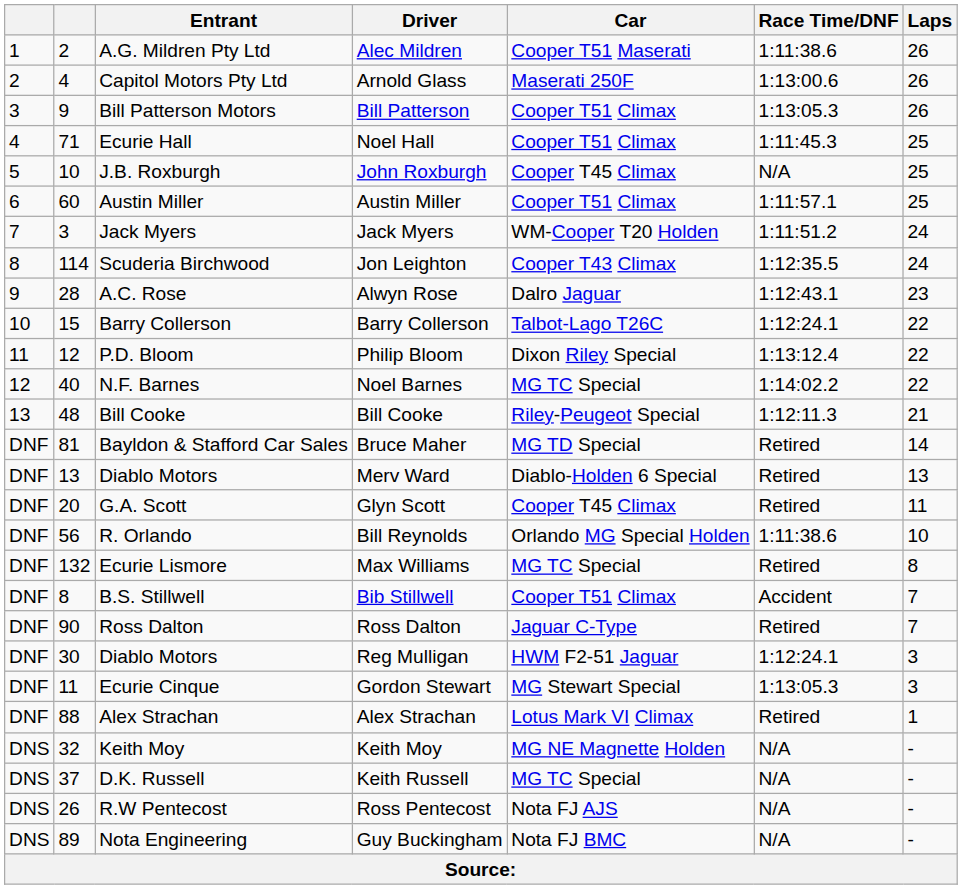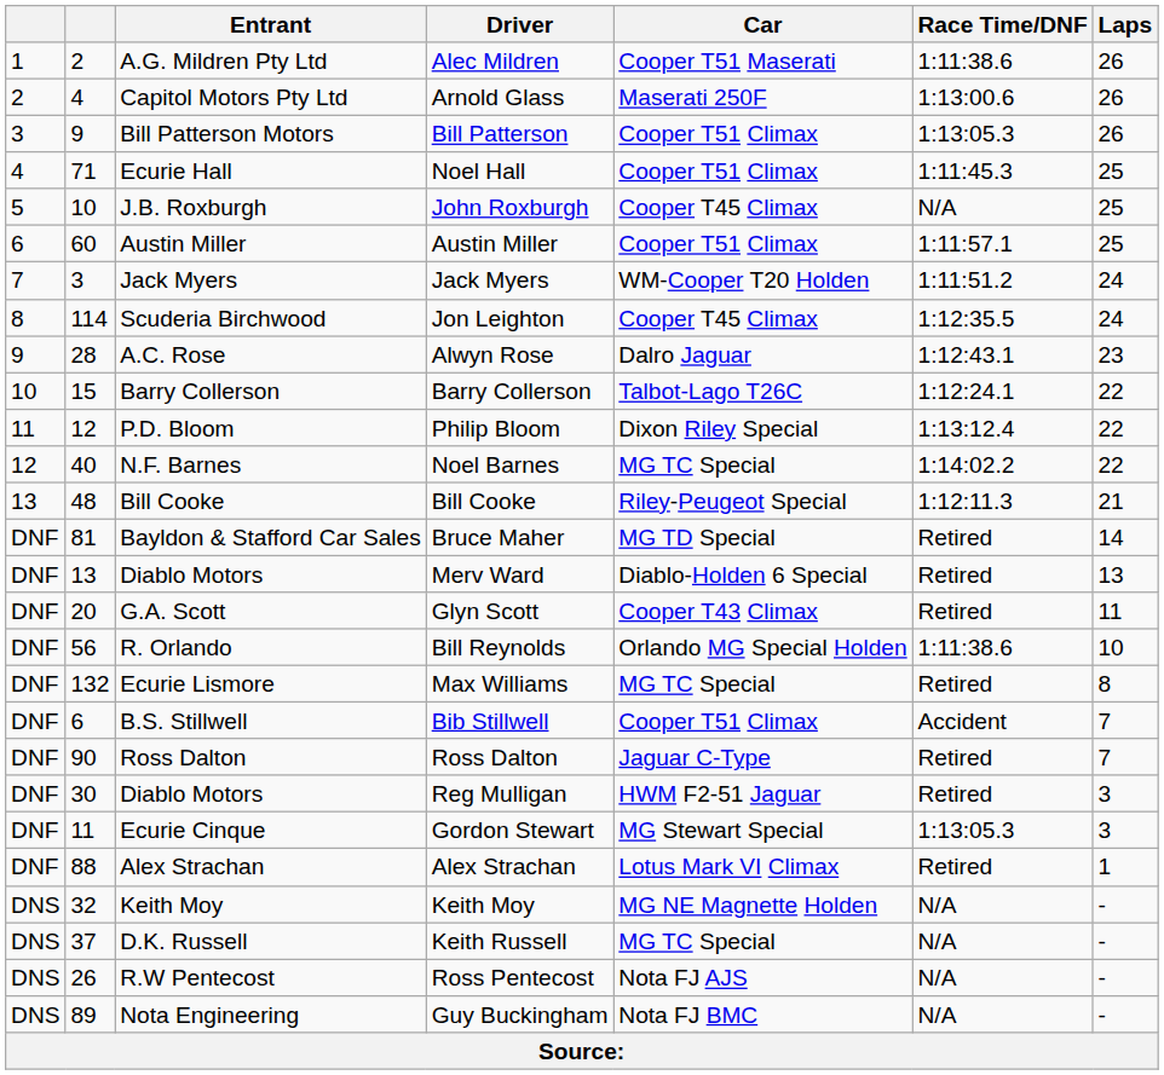Jon Leighton | Car: Cooper T43 Climax -> Cooper T45 Climax
Glyn Scott | Car: Cooper T45 Climax -> Cooper T43 Climax
Bib Stillwell | column 2: 8 -> 6
Reg Mulligan | Race Time/DNF: 1:12:24.1 -> Retired
